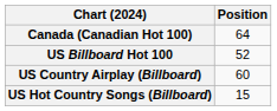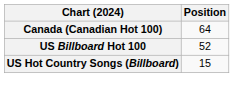- row: US Country Airplay (Billboard) | 60
